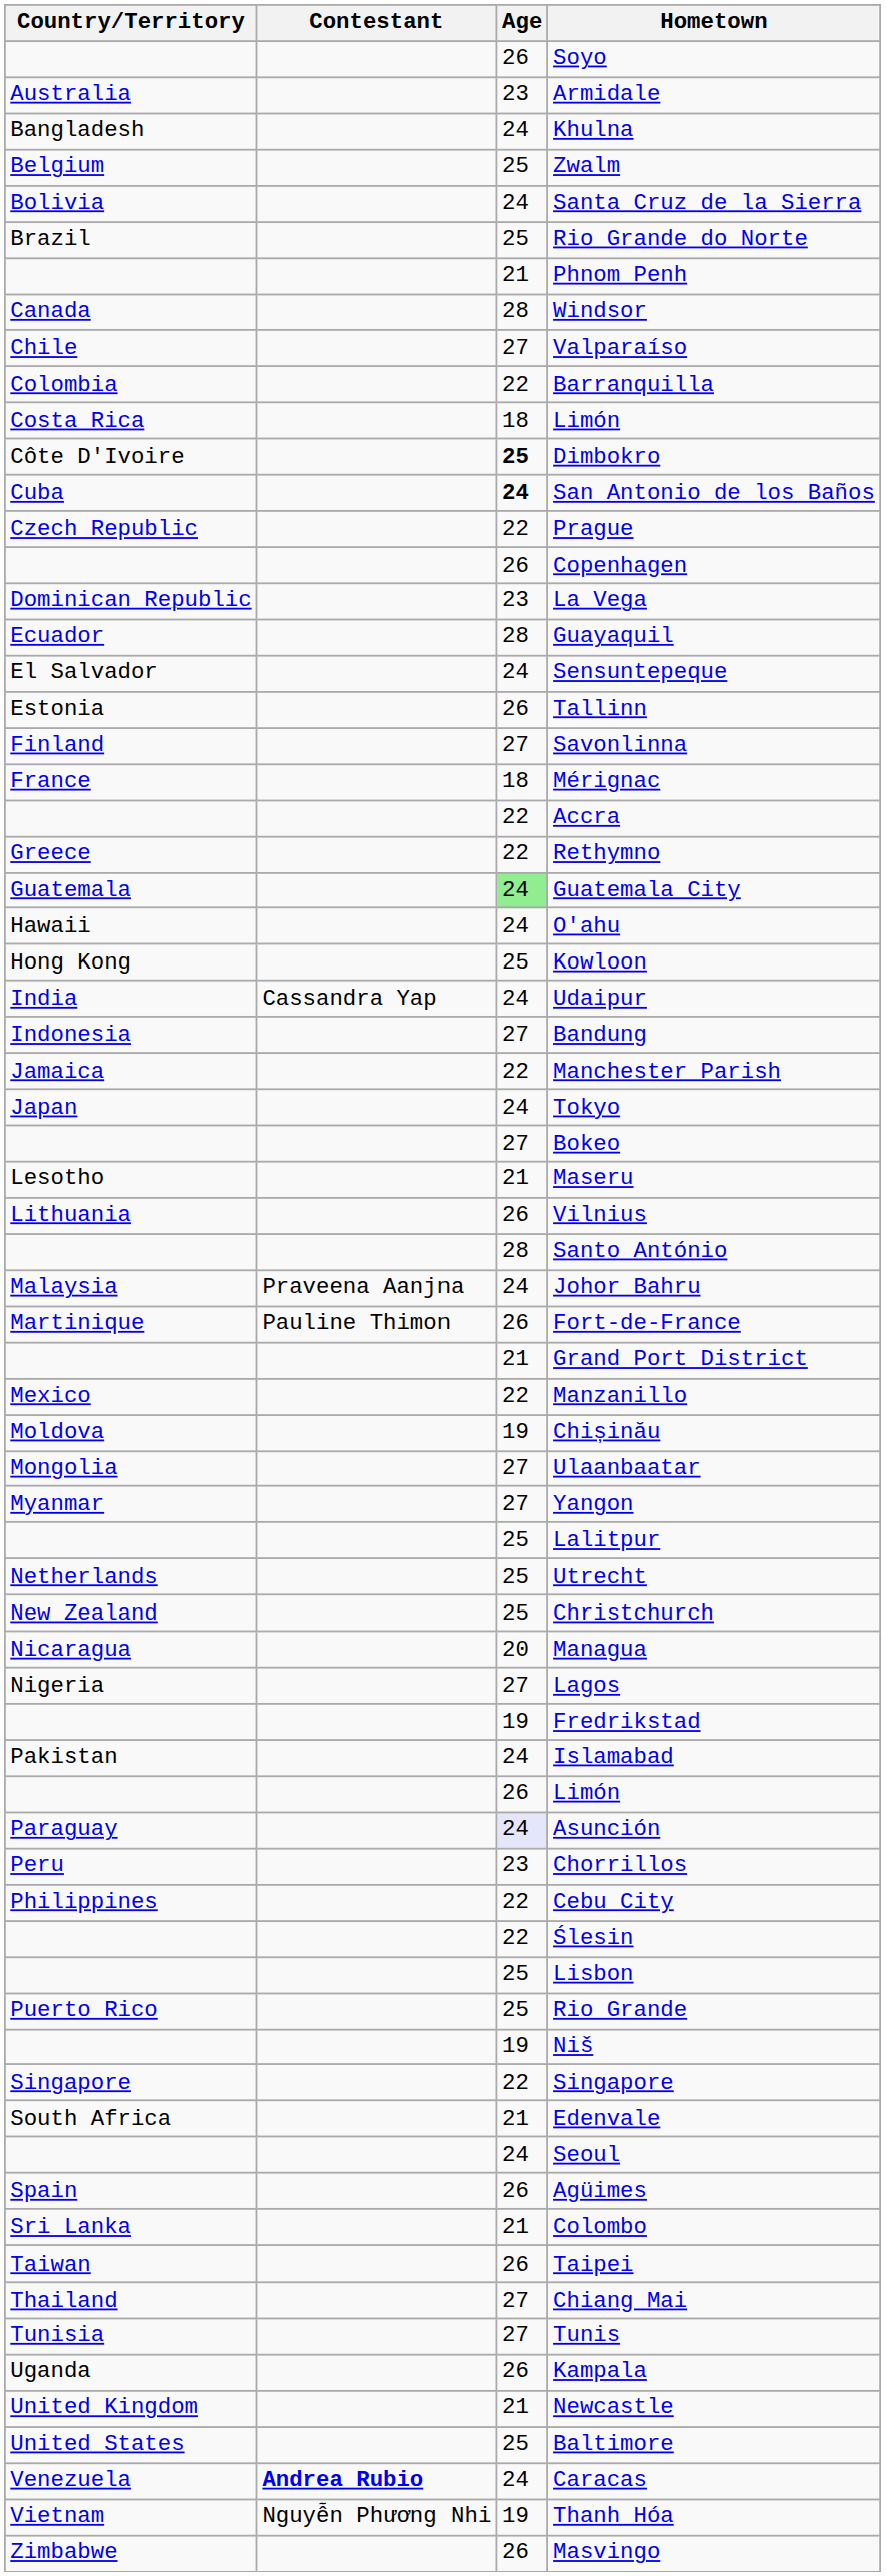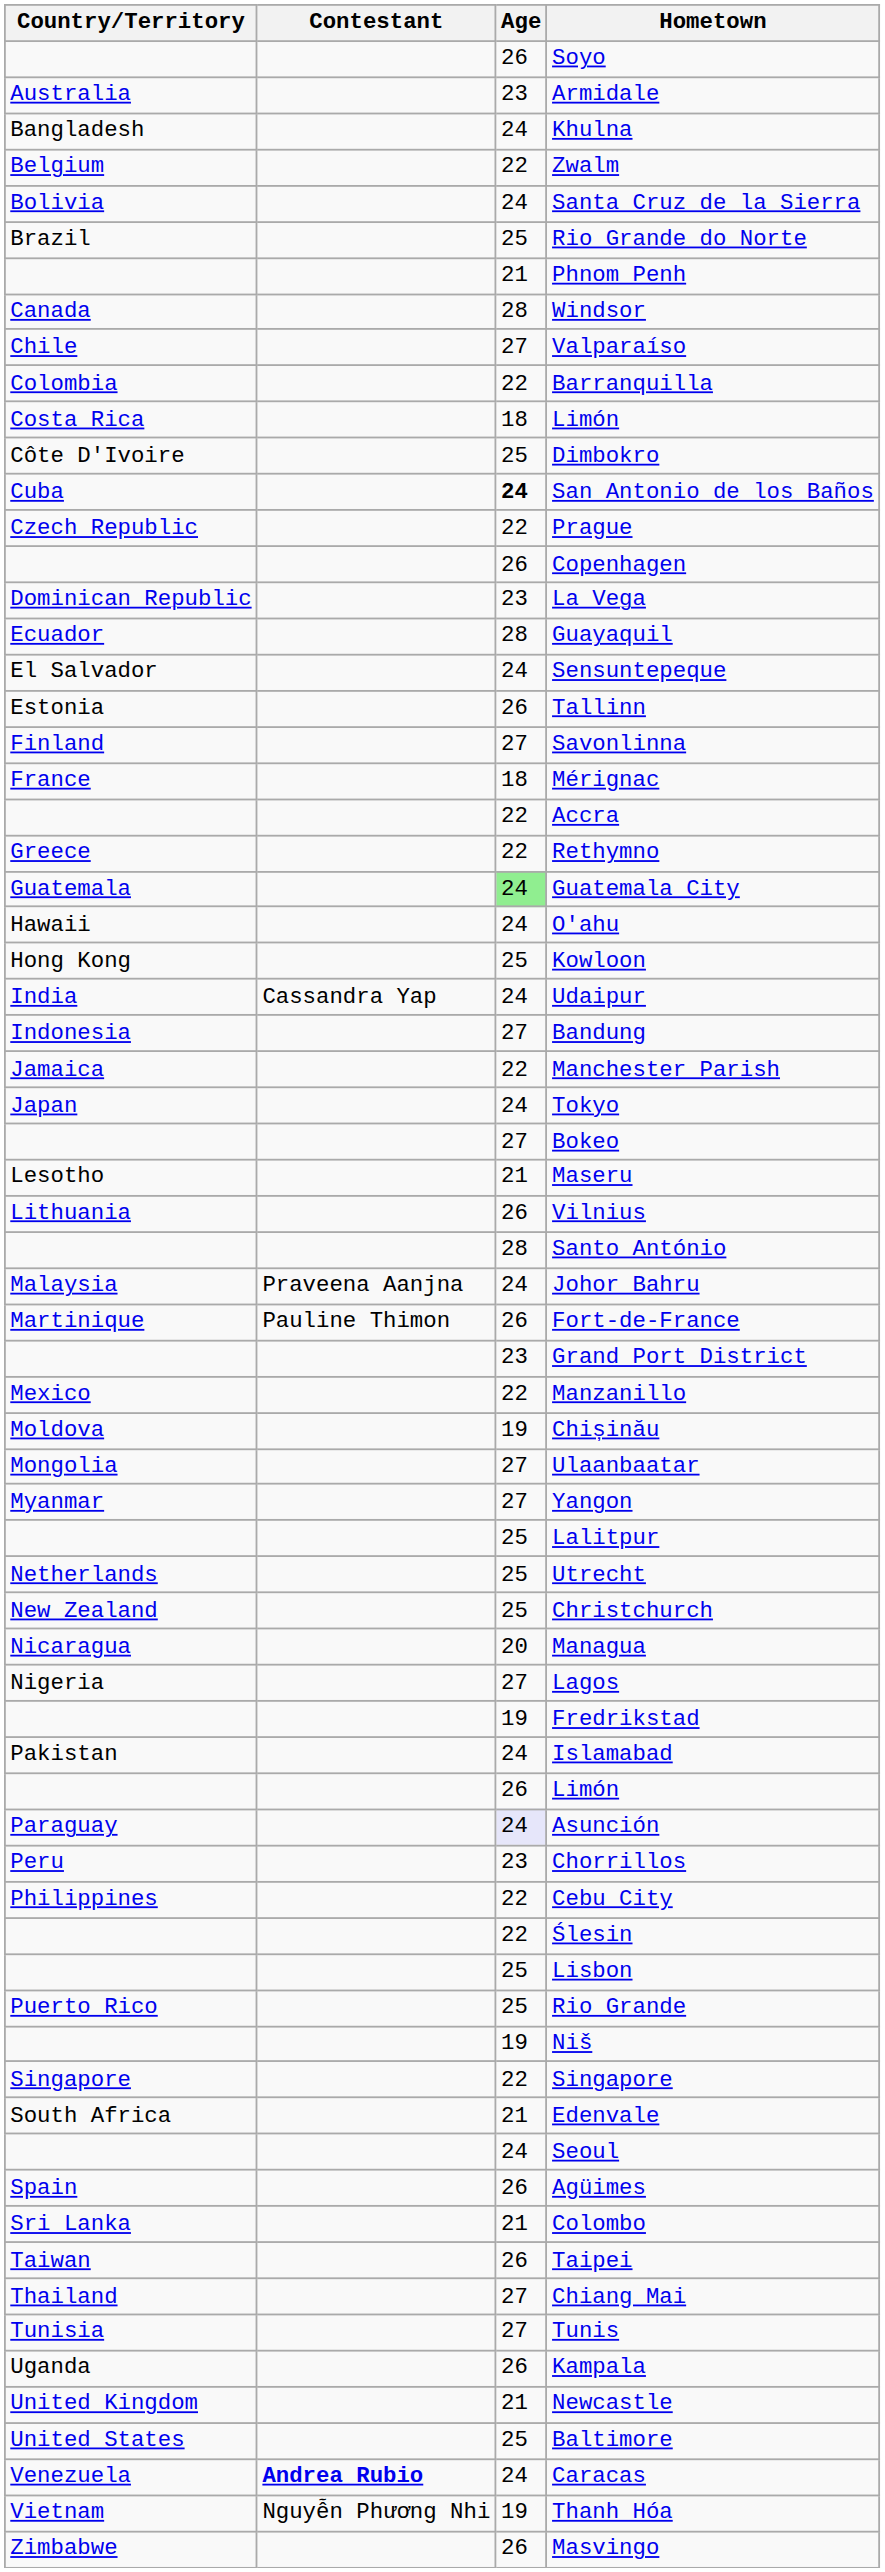Zwalm | Age: 25 -> 22
Dimbokro | Age: bold -> normal
Grand Port District | Age: 21 -> 23
